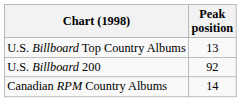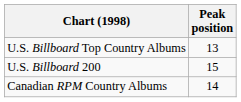U.S. Billboard 200 | Peak position: 92 -> 15
